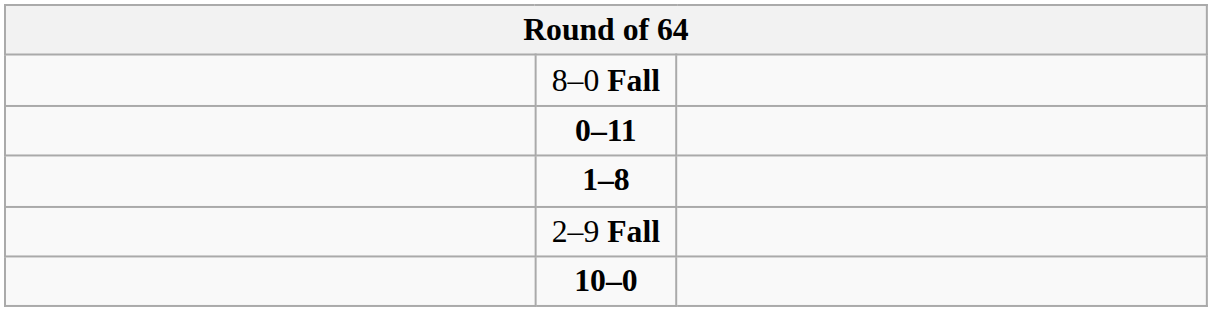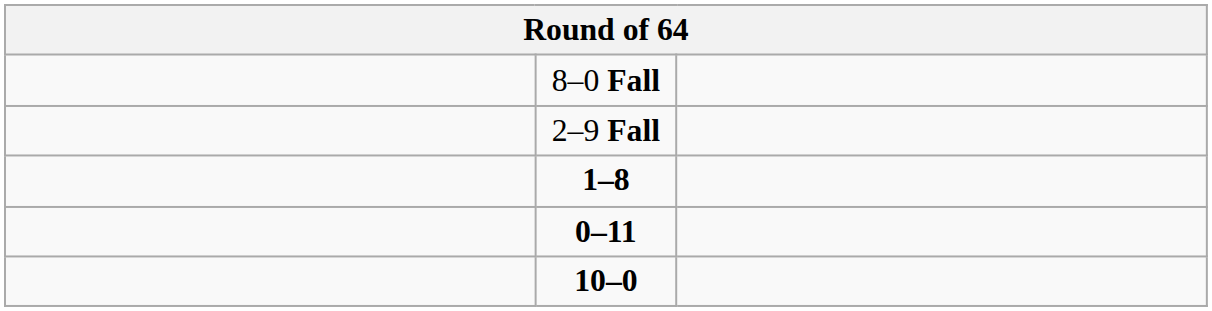rows swapped: 0–11 <-> 2–9 Fall
